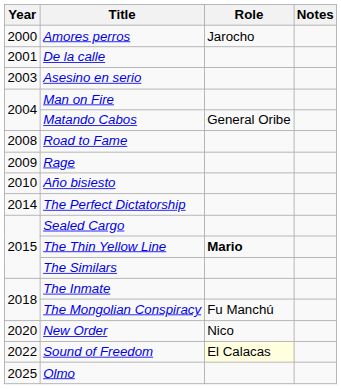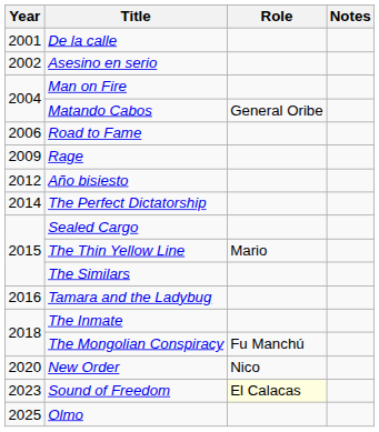- row: 2000 | Amores perros | Jarocho
Asesino en serio | Year: 2003 -> 2002
Road to Fame | Year: 2008 -> 2006
Año bisiesto | Year: 2010 -> 2012
The Thin Yellow Line | Role: bold -> normal
+ row: 2016 | Tamara and the Ladybug
Sound of Freedom | Year: 2022 -> 2023
